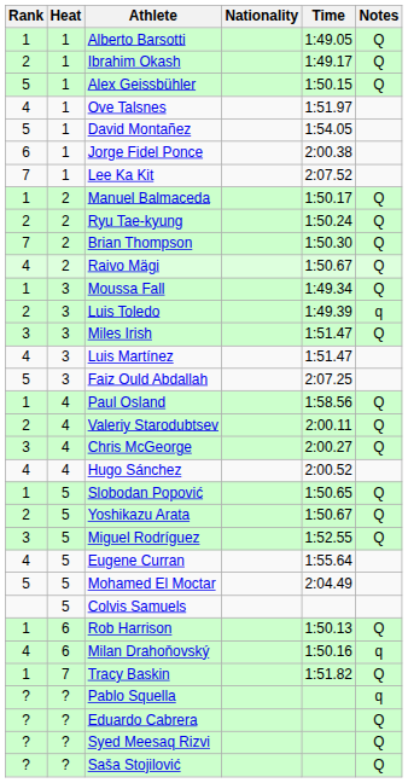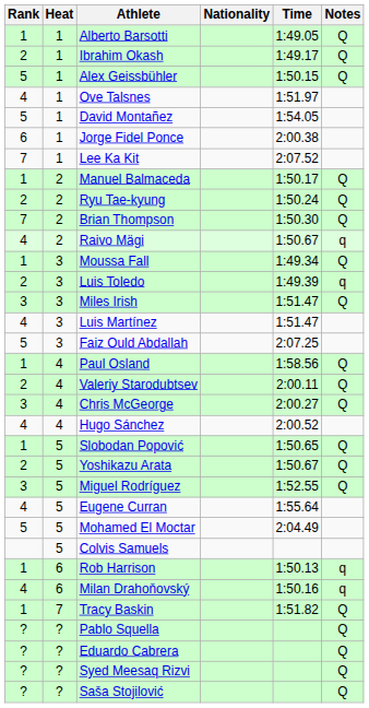Raivo Mägi | Notes: Q -> q
Rob Harrison | Notes: Q -> q
Pablo Squella | Notes: q -> Q
